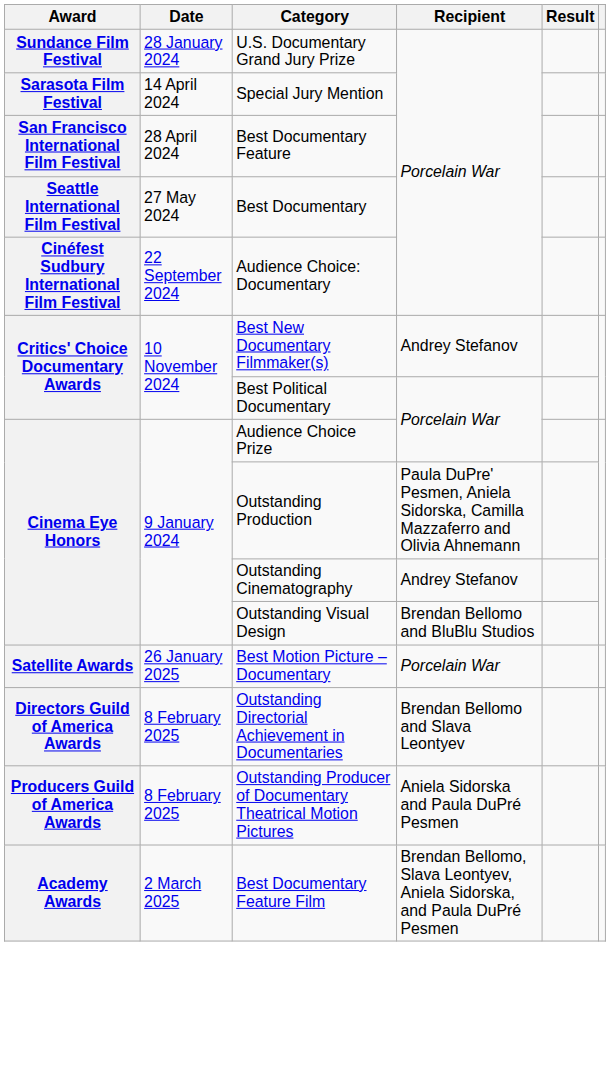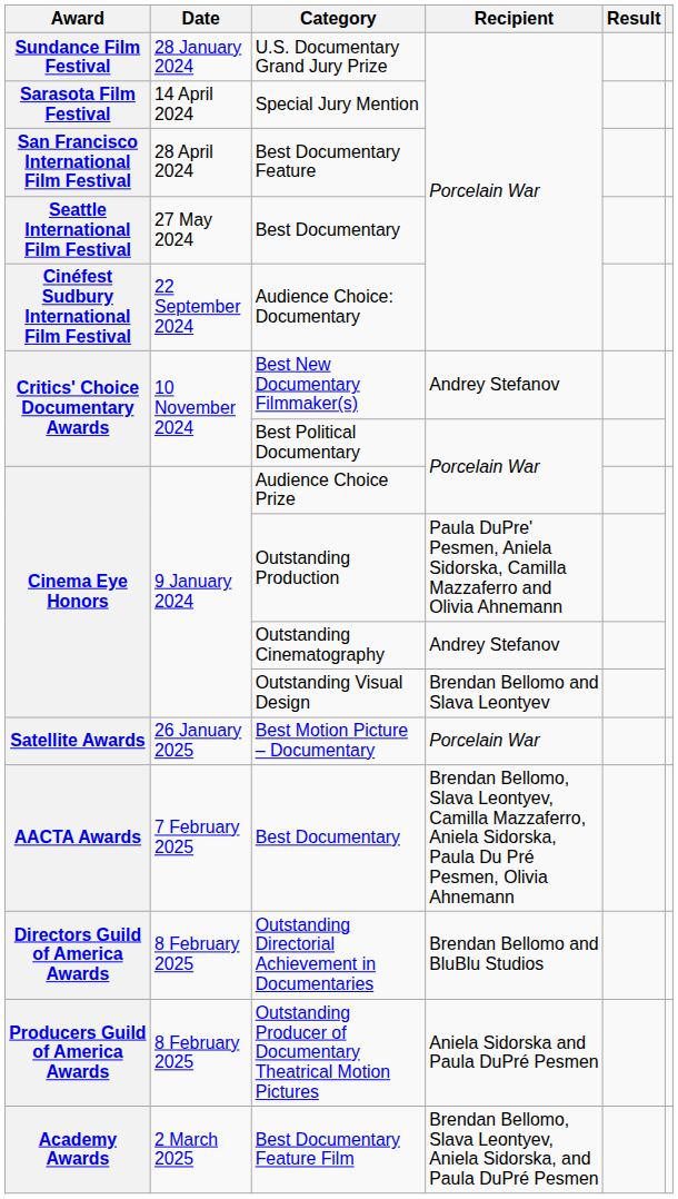Outstanding Visual Design | Recipient: Brendan Bellomo and BluBlu Studios -> Brendan Bellomo and Slava Leontyev
+ row: AACTA Awards | 7 February 2025 | Best Documentary | Brendan Bellomo, Slava Leontyev, Camilla Mazzaferro, Aniela Sidorska, Paula Du Pré Pesmen, Olivia Ahnemann
Outstanding Directorial Achievement in Documentaries | Recipient: Brendan Bellomo and Slava Leontyev -> Brendan Bellomo and BluBlu Studios
